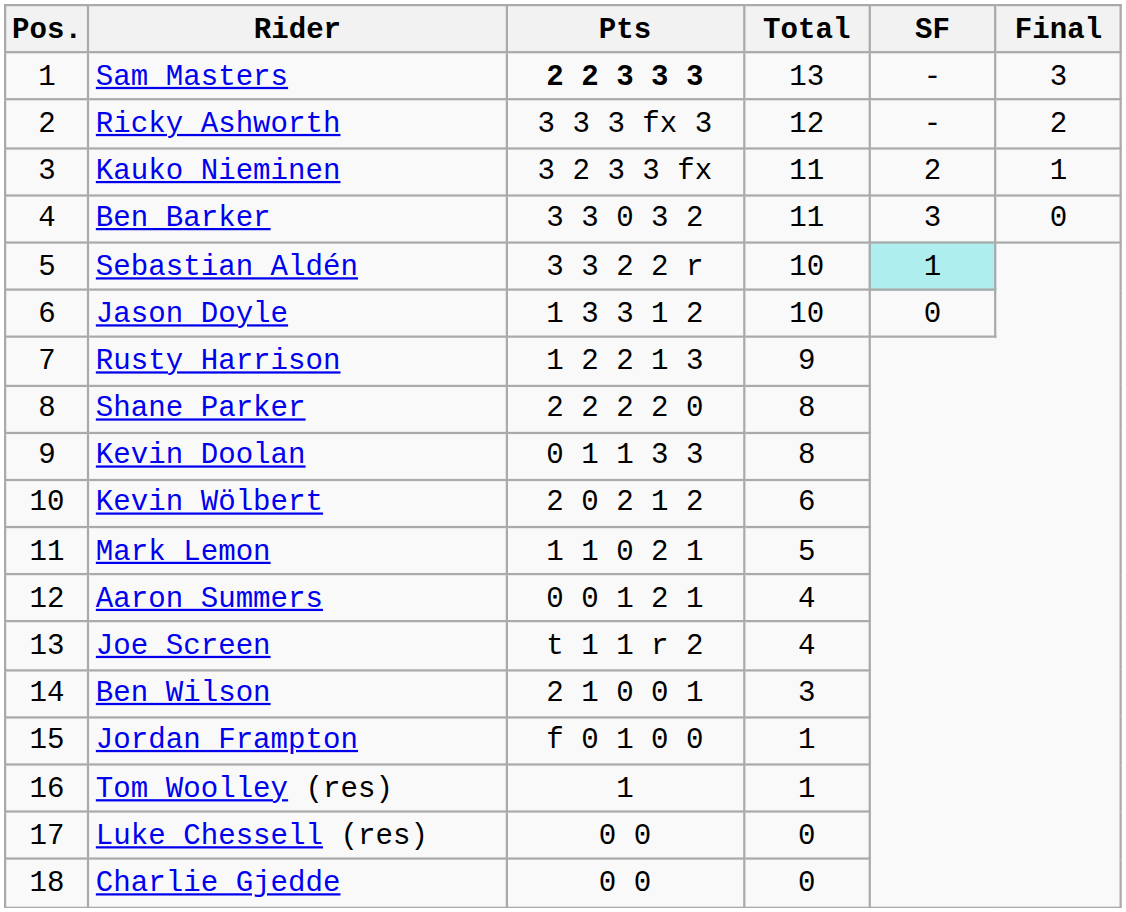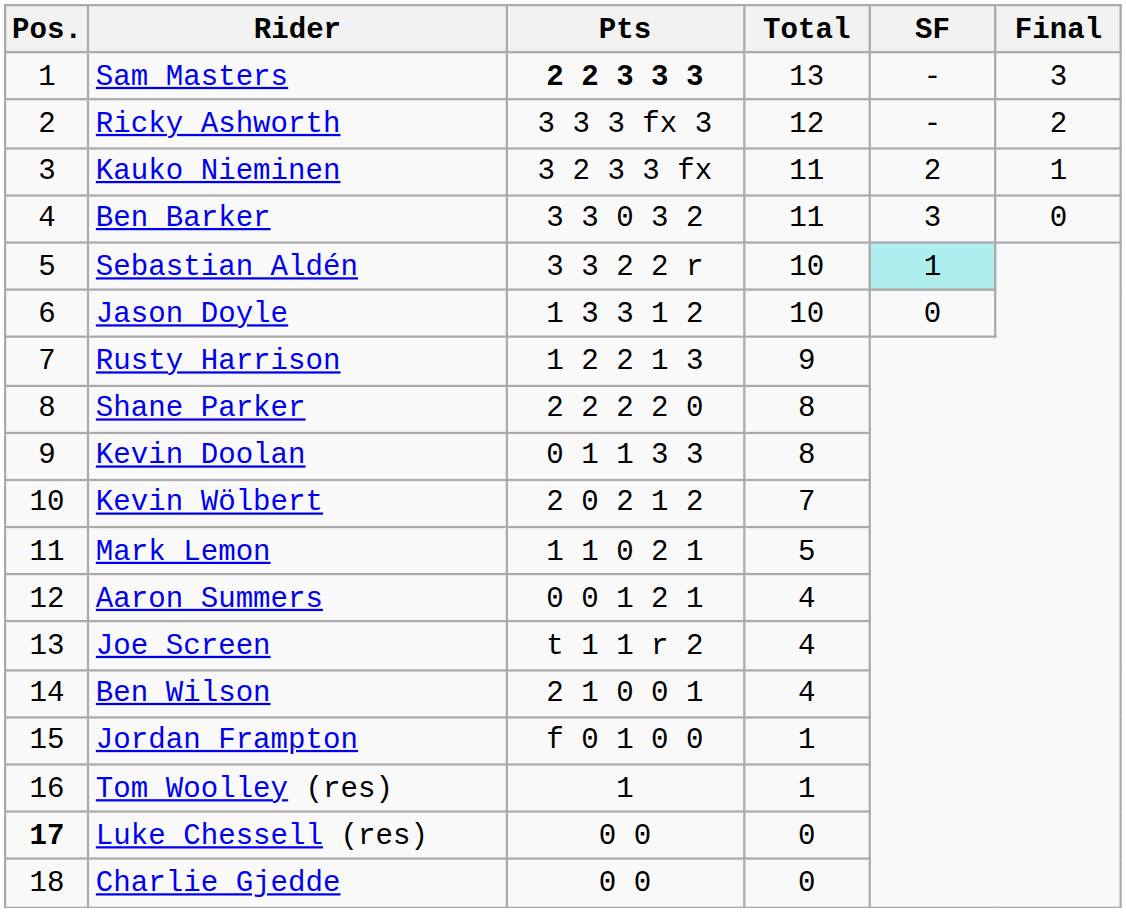Kevin Wölbert | Total: 6 -> 7
Ben Wilson | Total: 3 -> 4
Luke Chessell (res) | Pos.: normal -> bold
